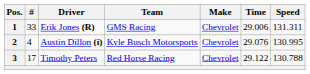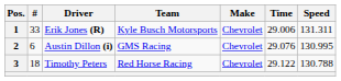1 | Team: GMS Racing -> Kyle Busch Motorsports
2 | #: 4 -> 6
2 | Team: Kyle Busch Motorsports -> GMS Racing
3 | #: 17 -> 18
